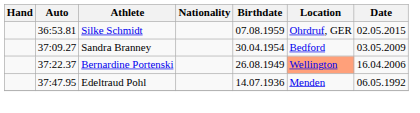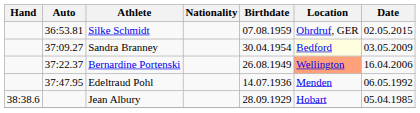Sandra Branney | Location: no background -> lightyellow background
+ row: 38:38.6 | Jean Albury | 28.09.1929 | Hobart | 05.04.1985
